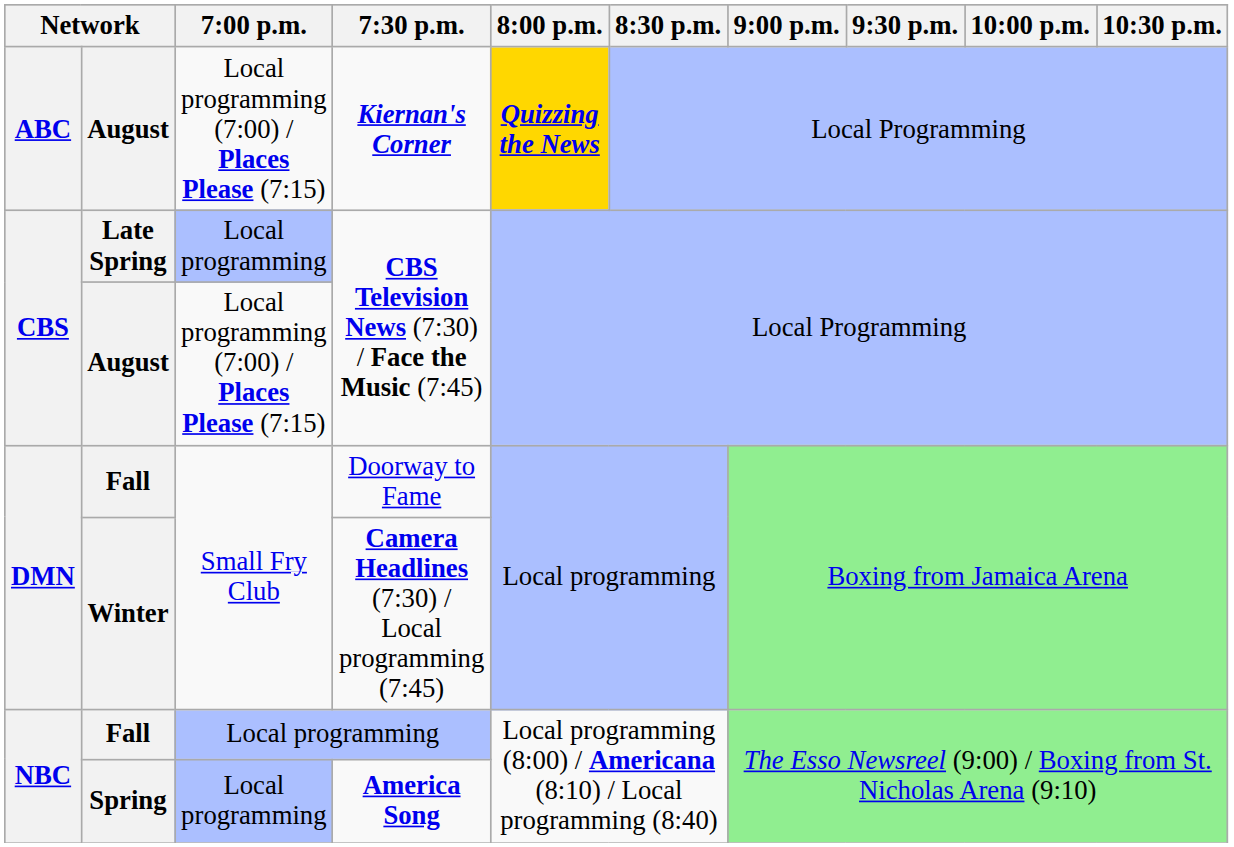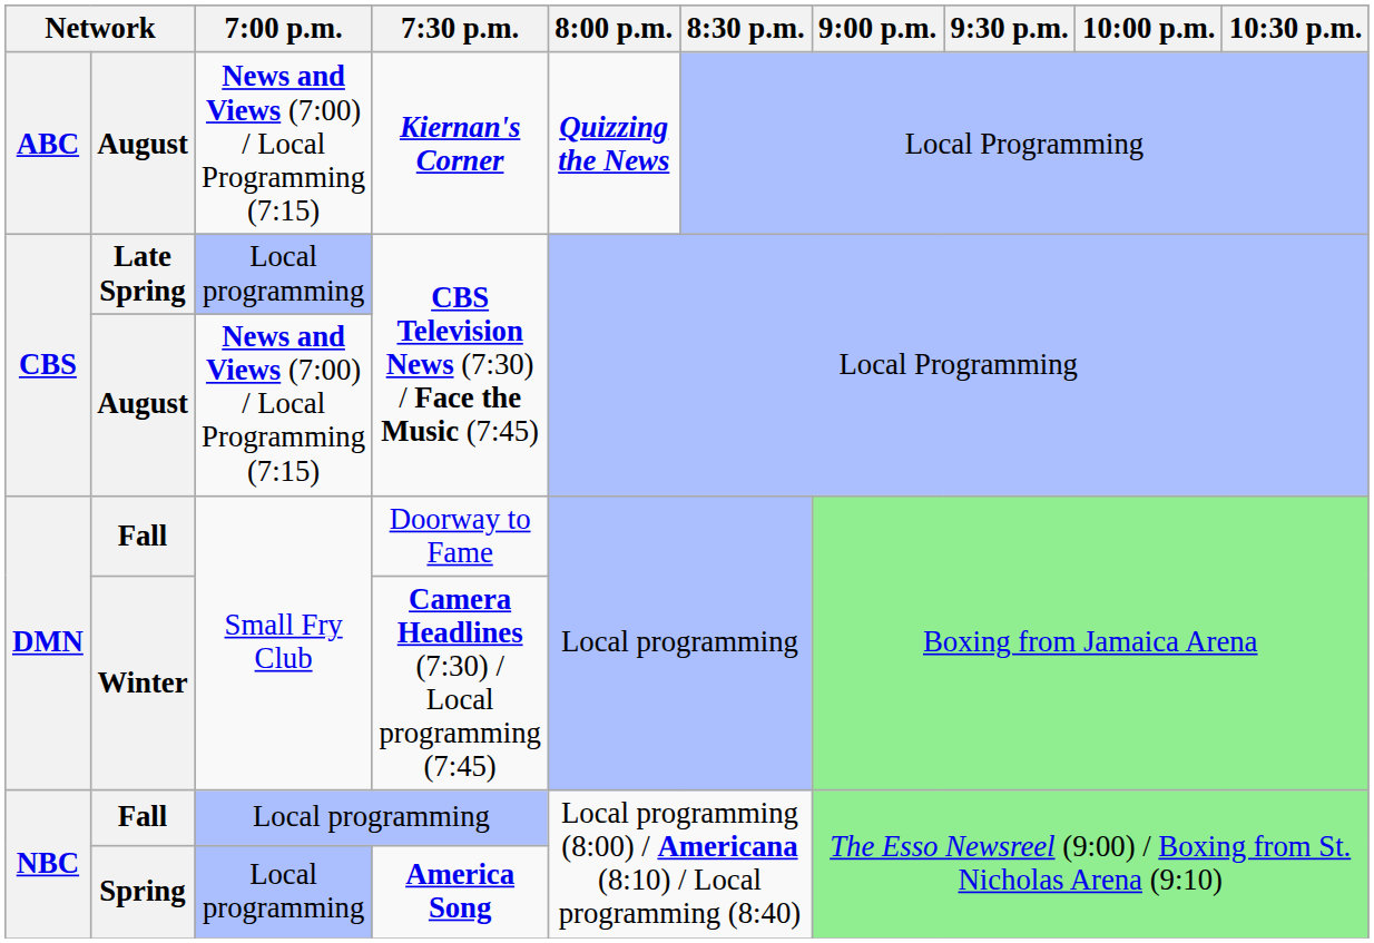Kiernan's Corner | 7:00 p.m.: Local programming (7:00) / Places Please (7:15) -> News and Views (7:00) / Local Programming (7:15)
Kiernan's Corner | 8:00 p.m.: gold background -> no background
August / CBS Television News (7:30) / Face the Music (7:45) | 7:00 p.m.: Local programming (7:00) / Places Please (7:15) -> News and Views (7:00) / Local Programming (7:15)
